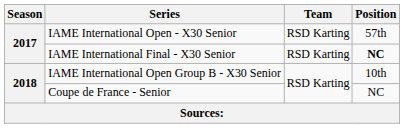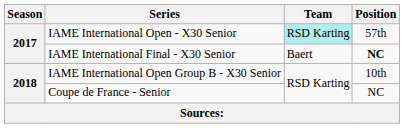IAME International Open - X30 Senior | Team: no background -> paleturquoise background
IAME International Final - X30 Senior | Team: RSD Karting -> Baert
